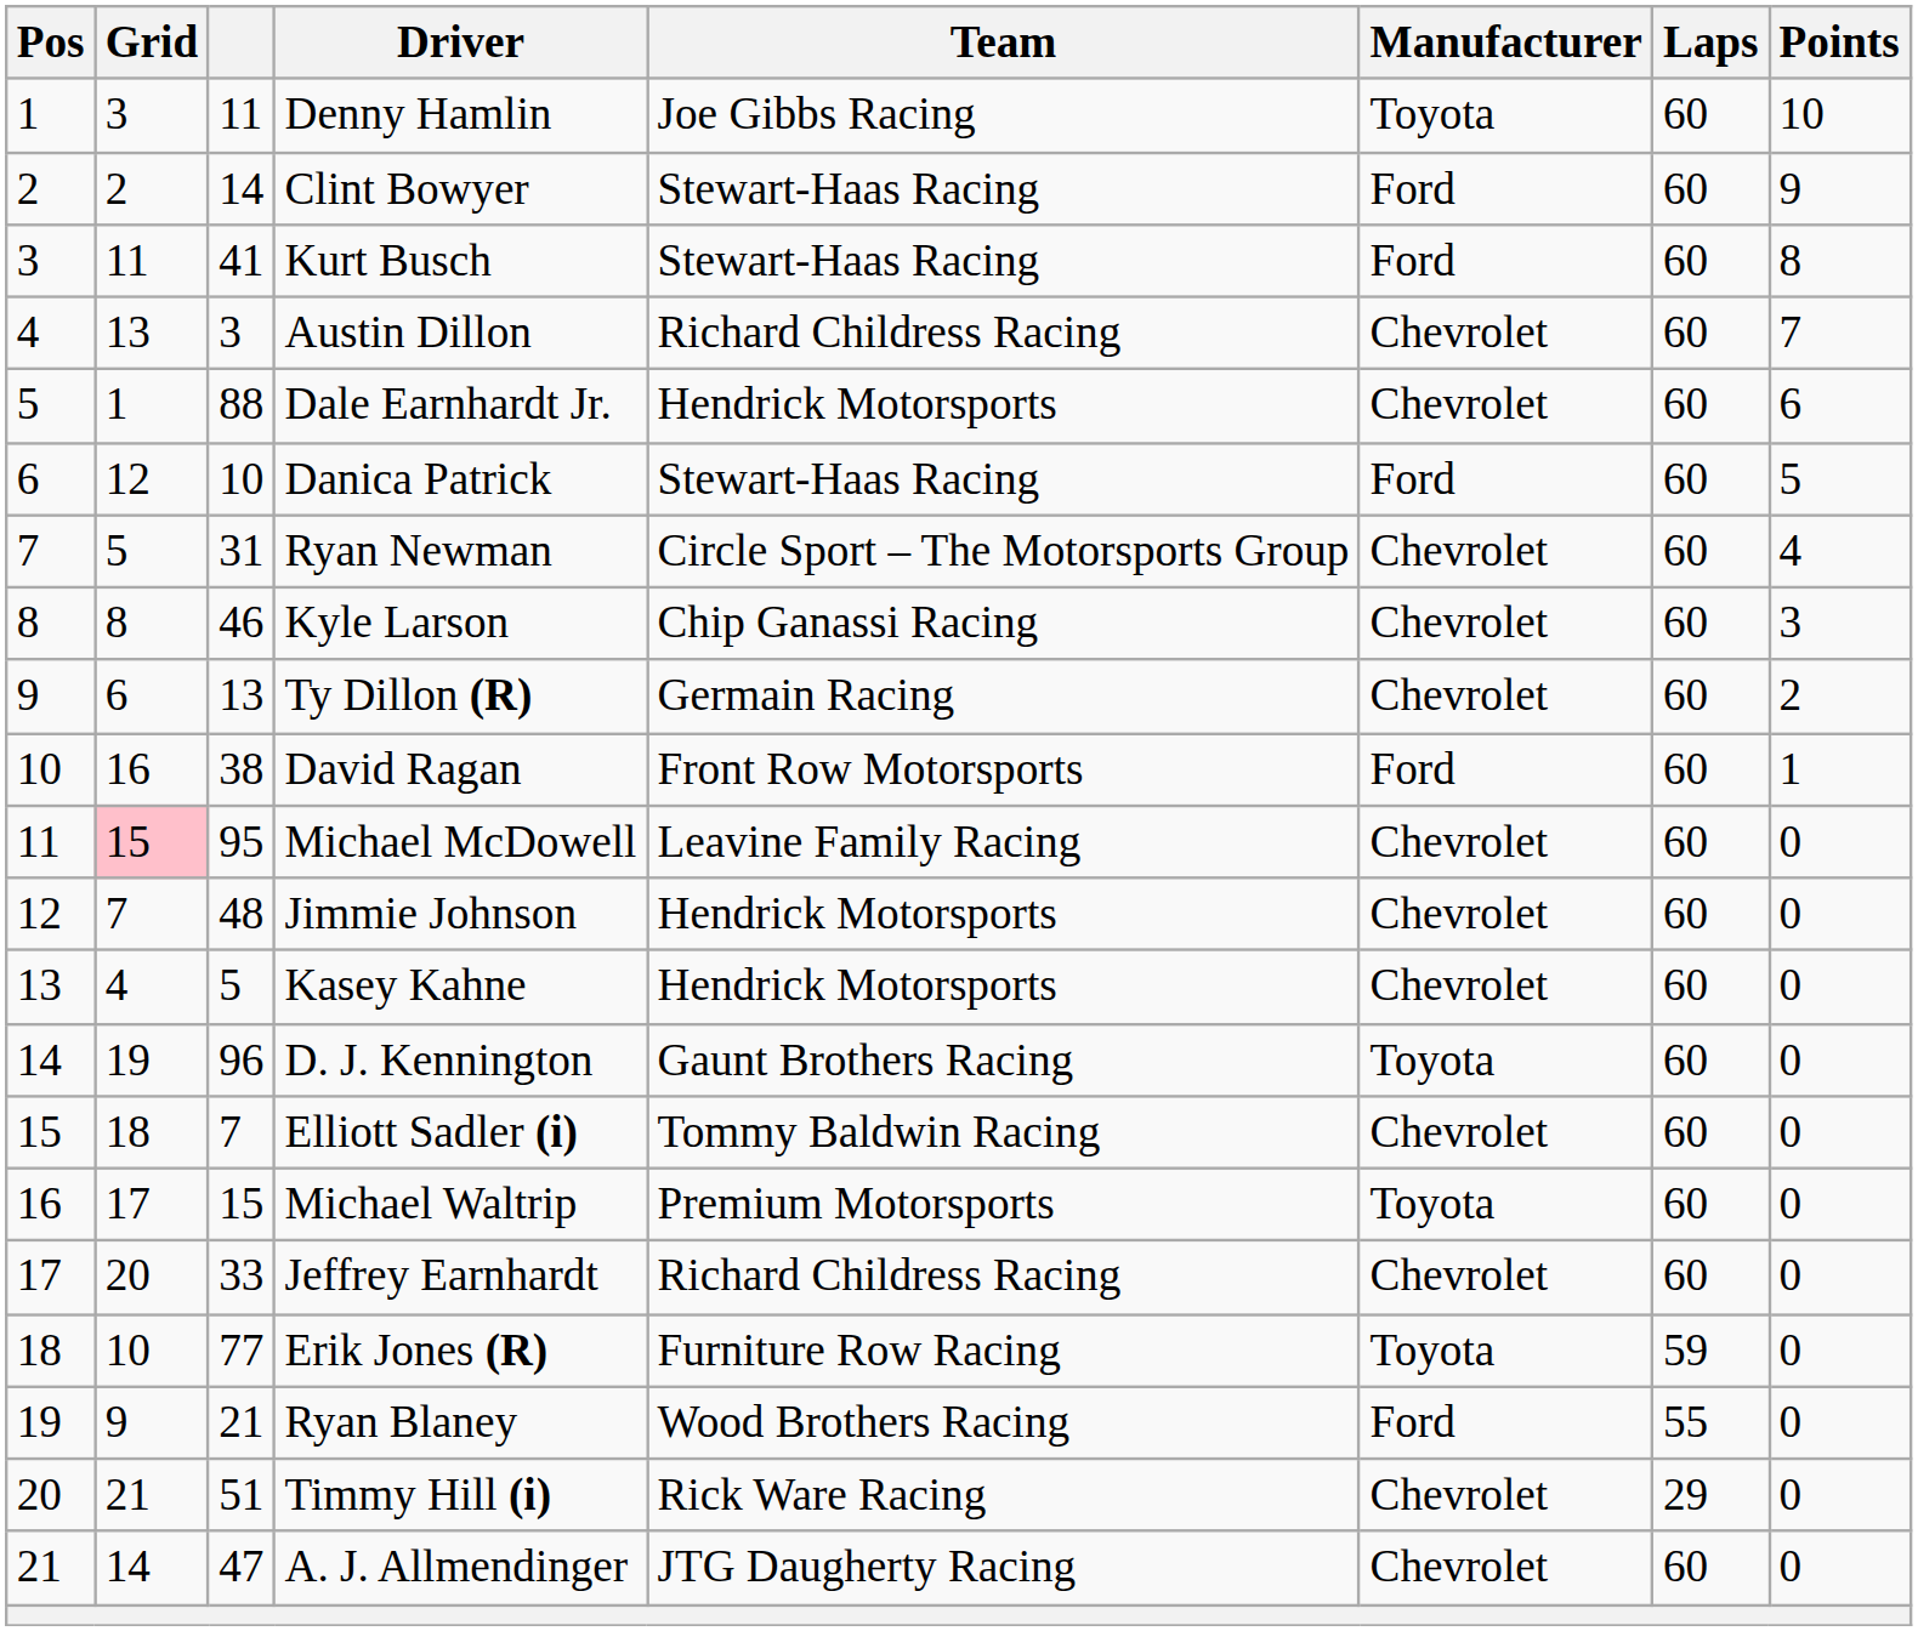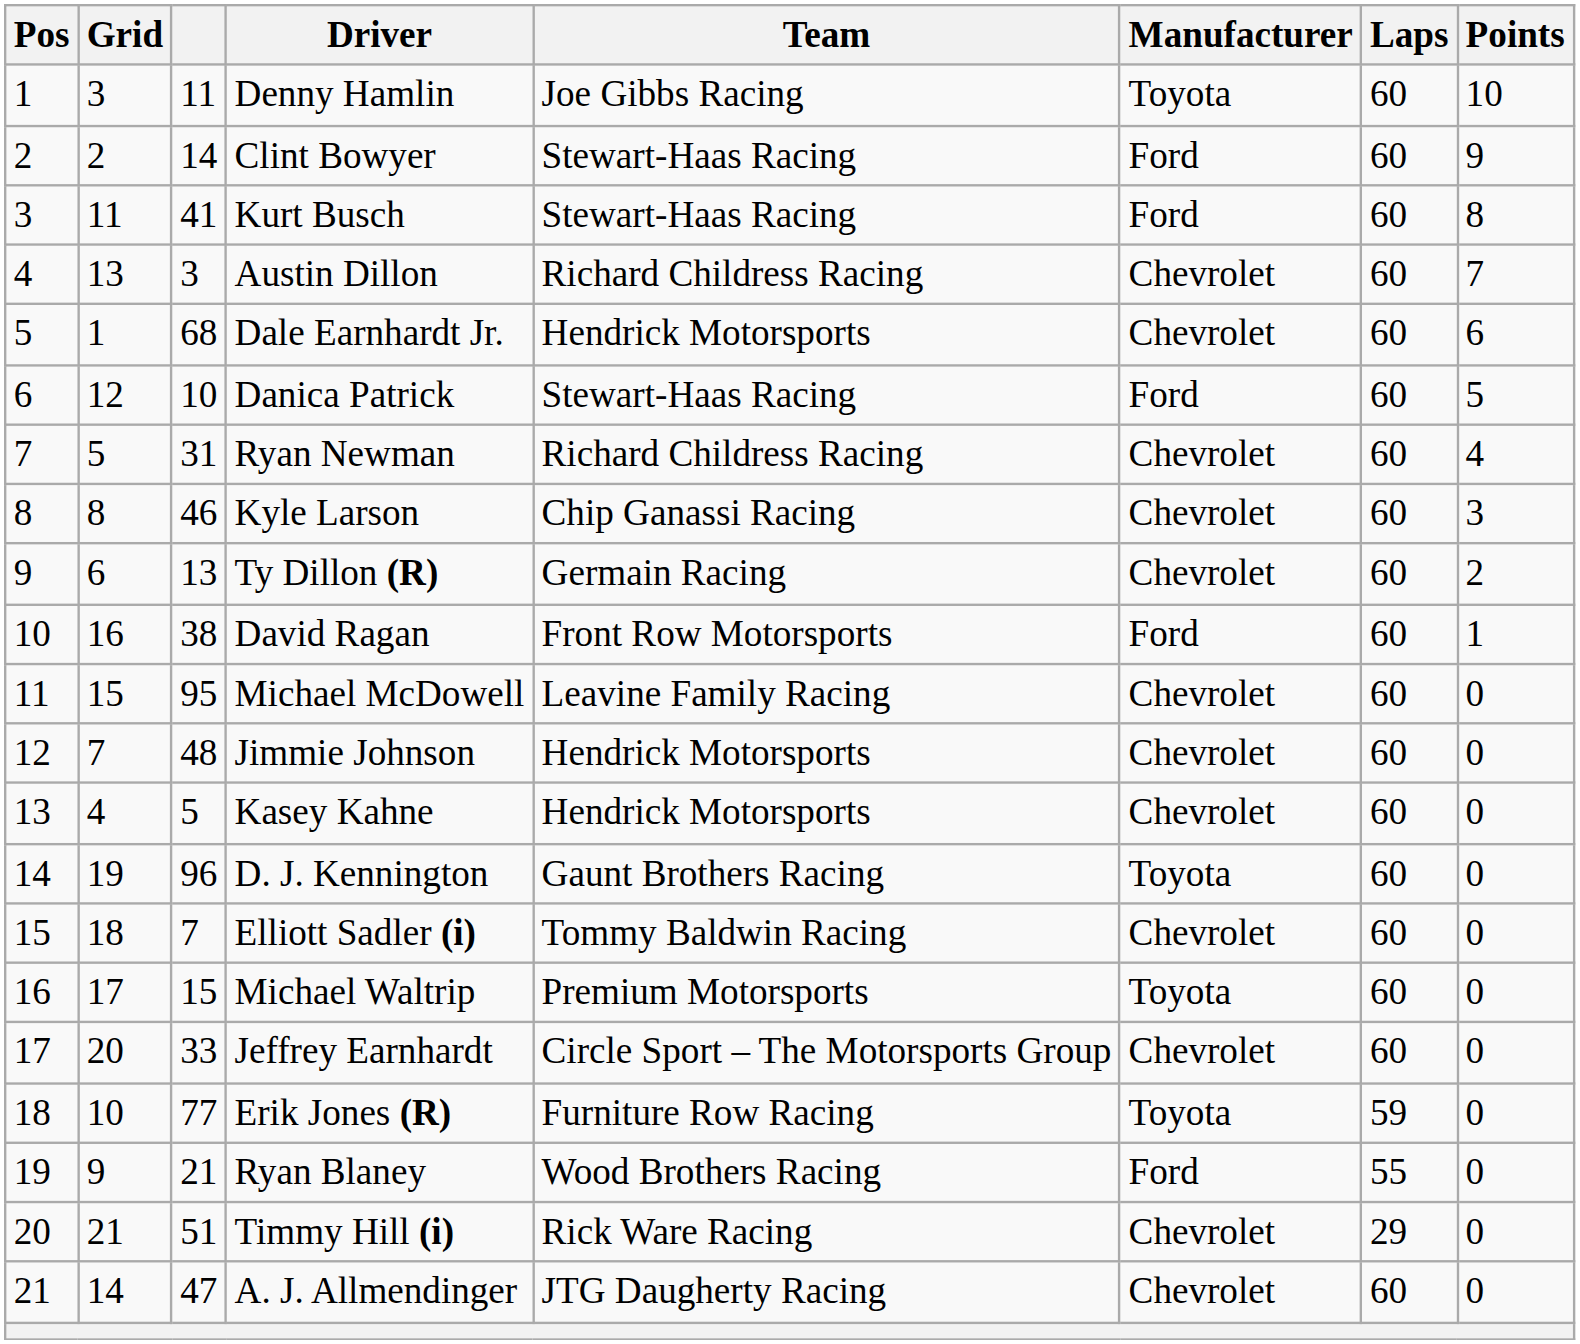Dale Earnhardt Jr. | column 3: 88 -> 68
Ryan Newman | Team: Circle Sport – The Motorsports Group -> Richard Childress Racing
Michael McDowell | Grid: pink background -> no background
Jeffrey Earnhardt | Team: Richard Childress Racing -> Circle Sport – The Motorsports Group
